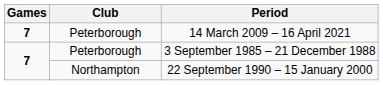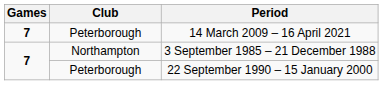3 September 1985 – 21 December 1988 | Club: Peterborough -> Northampton
22 September 1990 – 15 January 2000 | Club: Northampton -> Peterborough
